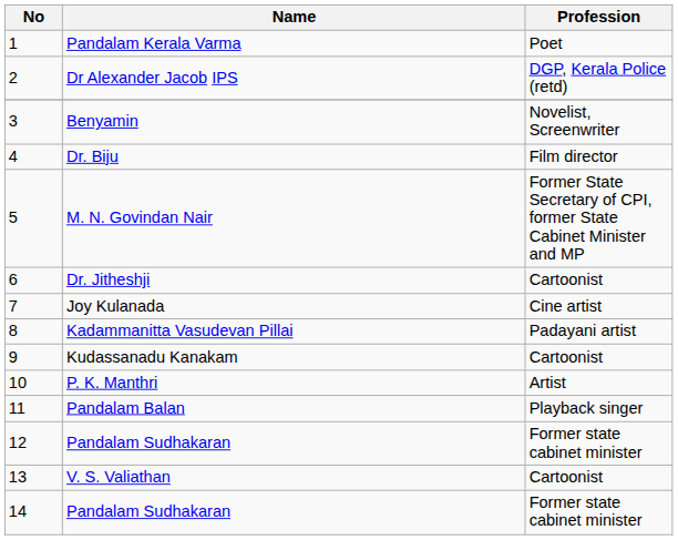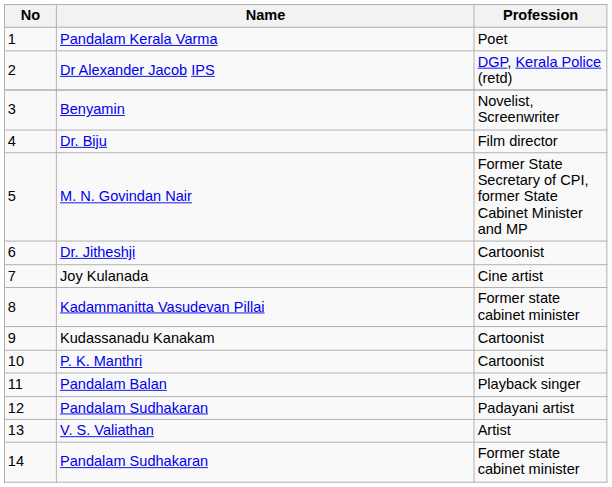Kadammanitta Vasudevan Pillai | Profession: Padayani artist -> Former state cabinet minister
P. K. Manthri | Profession: Artist -> Cartoonist
12 / Pandalam Sudhakaran | Profession: Former state cabinet minister -> Padayani artist
V. S. Valiathan | Profession: Cartoonist -> Artist
